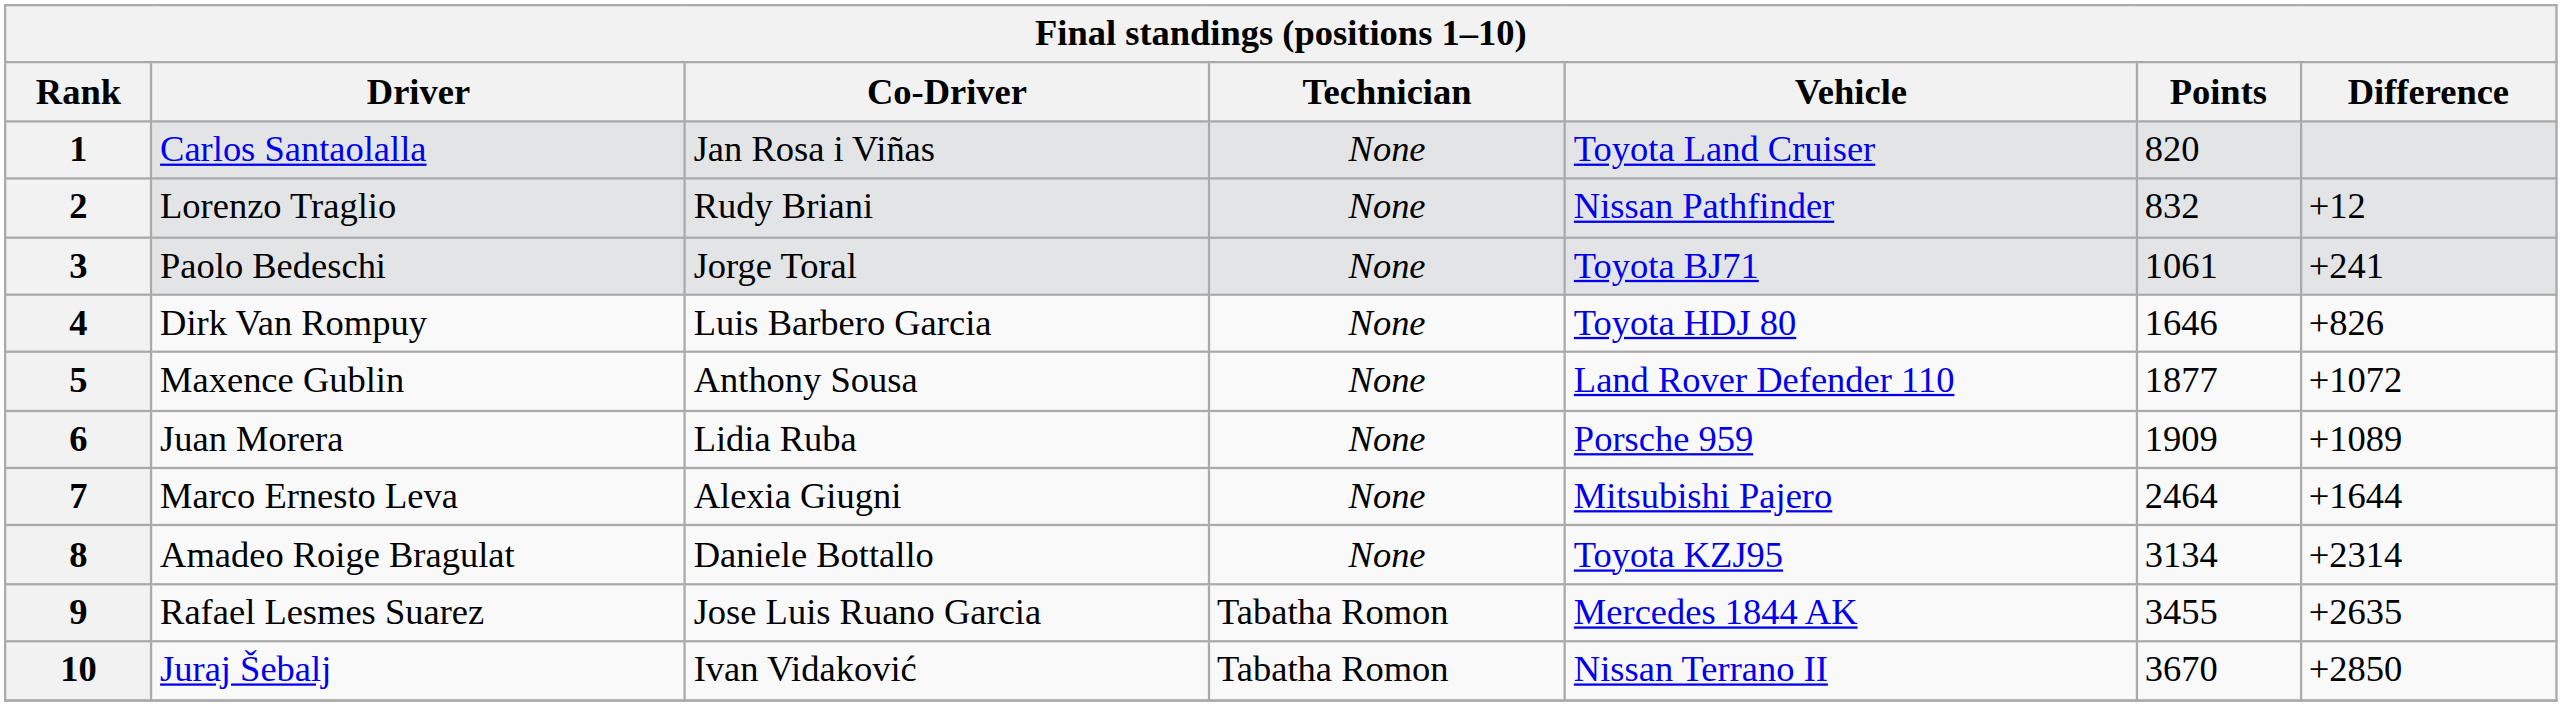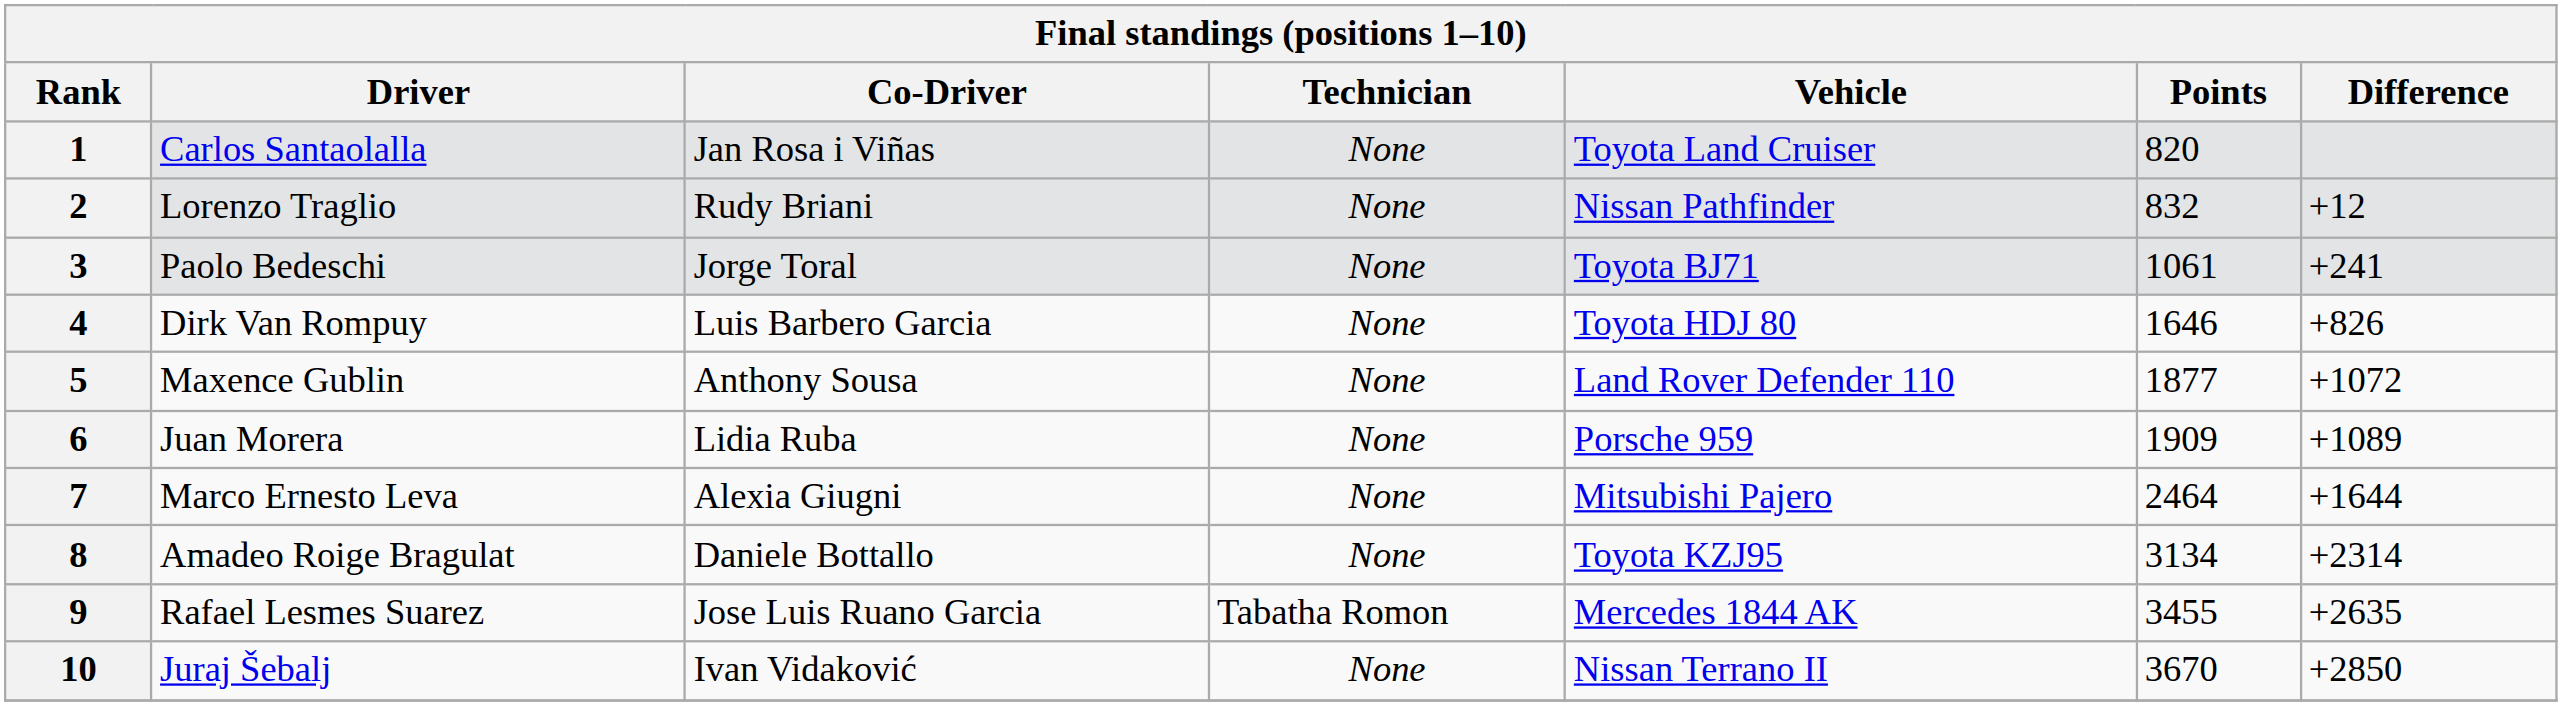10 | Technician: Tabatha Romon -> None
